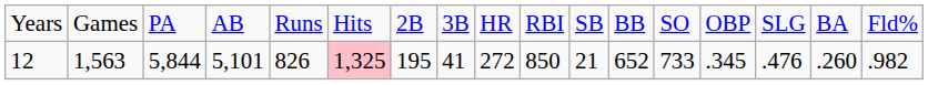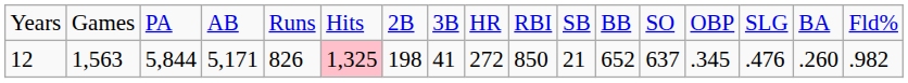12 | column 4: 5,101 -> 5,171
12 | column 7: 195 -> 198
12 | column 13: 733 -> 637
